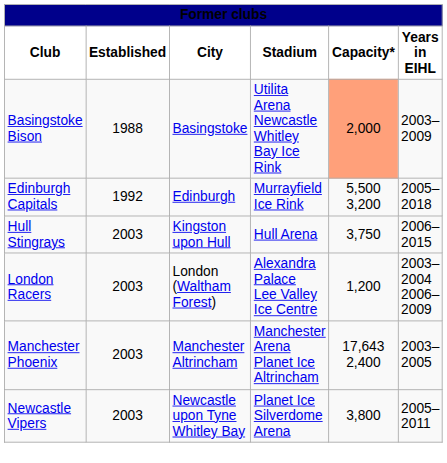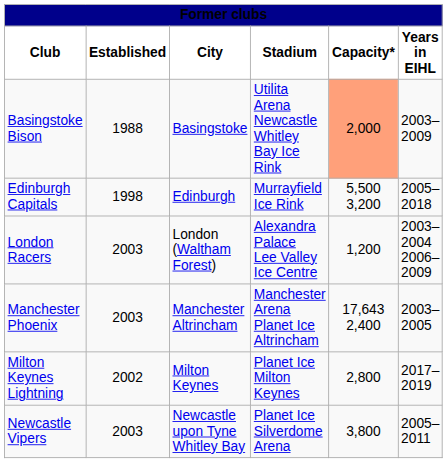Edinburgh Capitals | Established: 1992 -> 1998
- row: Hull Stingrays | 2003 | Kingston upon Hull | Hull Arena | 3,750 | 2006–2015
+ row: Milton Keynes Lightning | 2002 | Milton Keynes | Planet Ice Milton Keynes | 2,800 | 2017–2019
